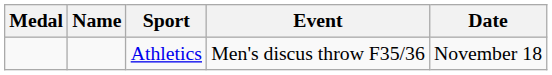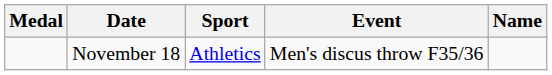columns swapped: Name <-> Date
